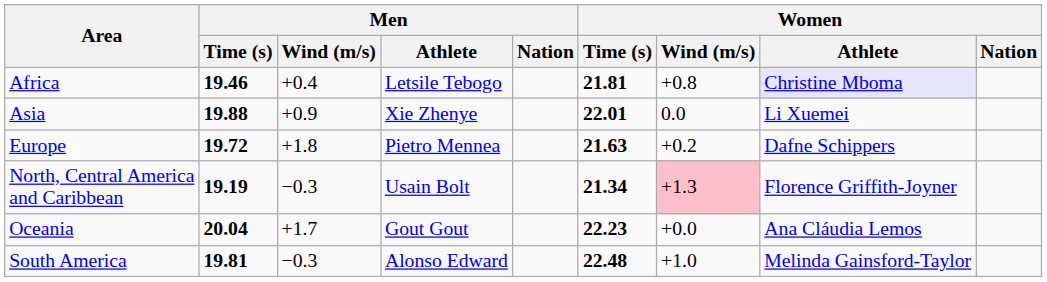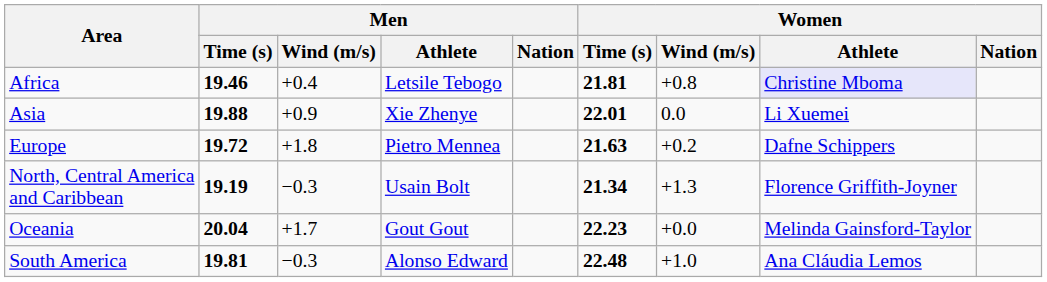North, Central America and Caribbean | Women / Wind (m/s): pink background -> no background
Oceania | Women / Athlete: Ana Cláudia Lemos -> Melinda Gainsford-Taylor
South America | Women / Athlete: Melinda Gainsford-Taylor -> Ana Cláudia Lemos
